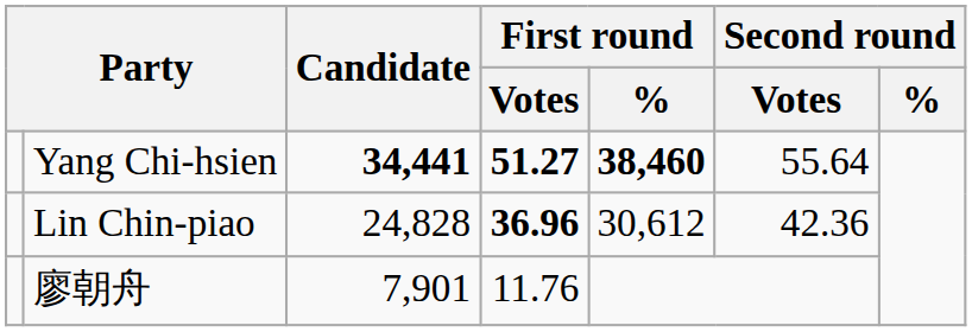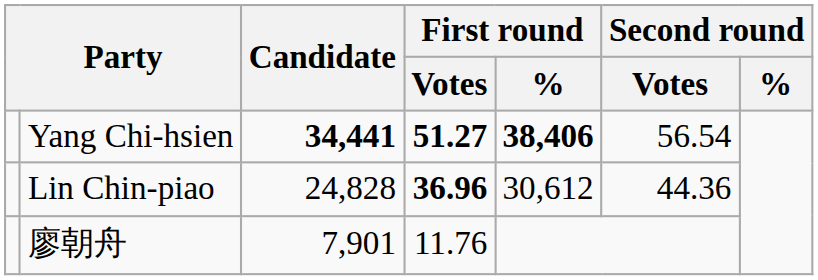Yang Chi-hsien | First round / %: 38,460 -> 38,406
Yang Chi-hsien | Second round / Votes: 55.64 -> 56.54
Lin Chin-piao | Second round / Votes: 42.36 -> 44.36
